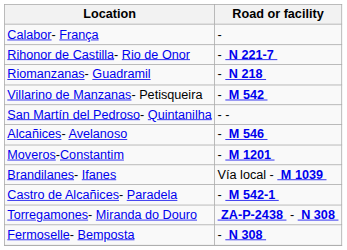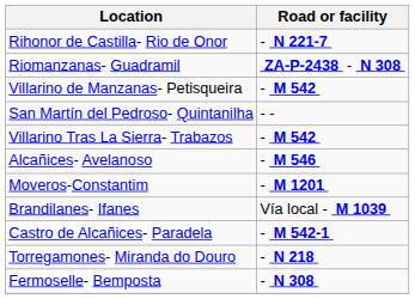- row: Calabor- França | -
Riomanzanas- Guadramil | Road or facility: - N 218 -> ZA-P-2438 - N 308
+ row: Villarino Tras La Sierra- Trabazos | - M 542
Torregamones- Miranda do Douro | Road or facility: ZA-P-2438 - N 308 -> - N 218
